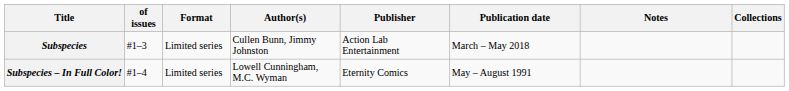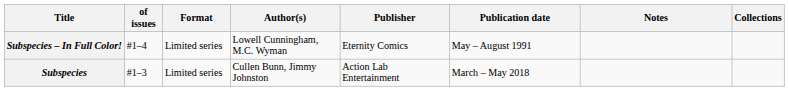rows swapped: Subspecies – In Full Color! <-> Subspecies
